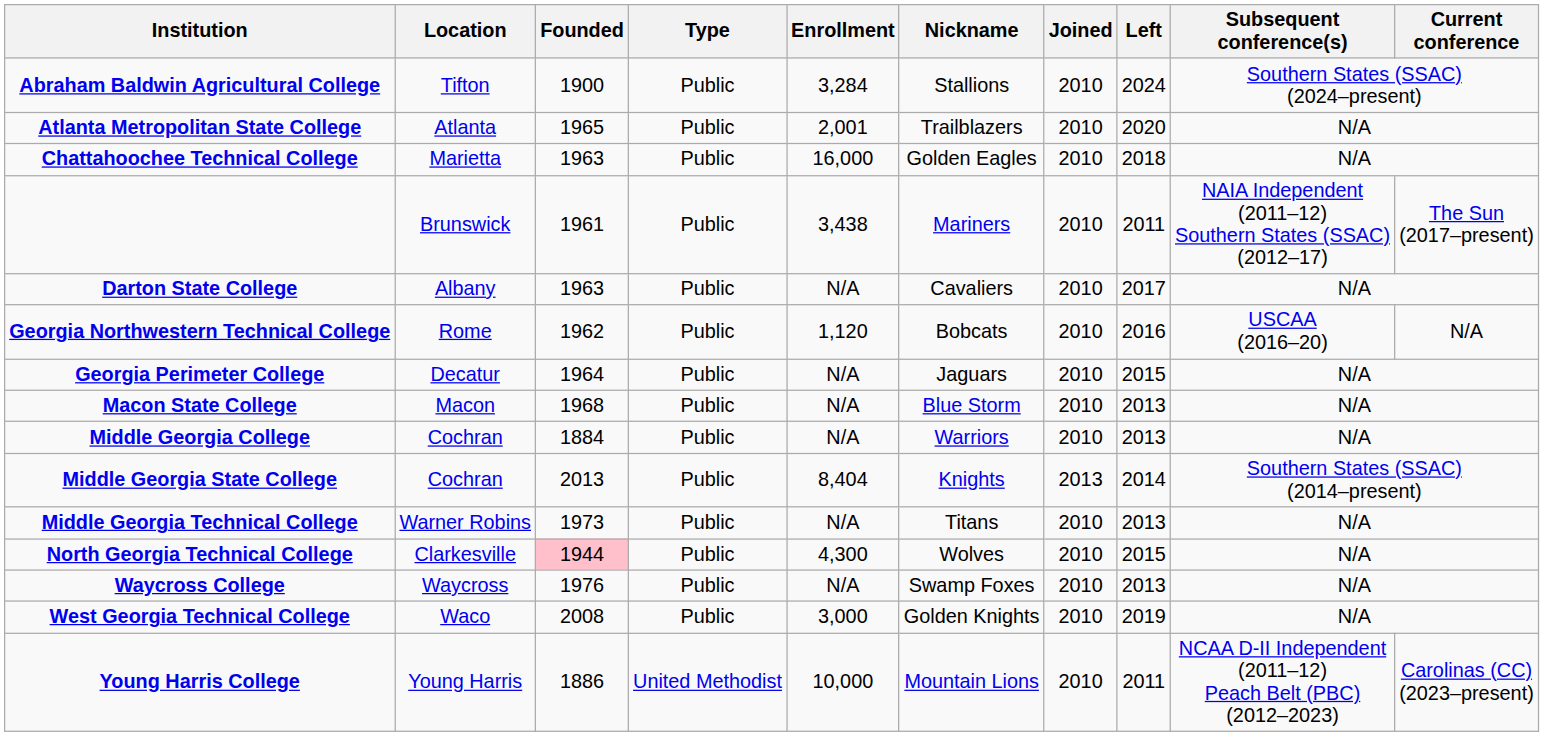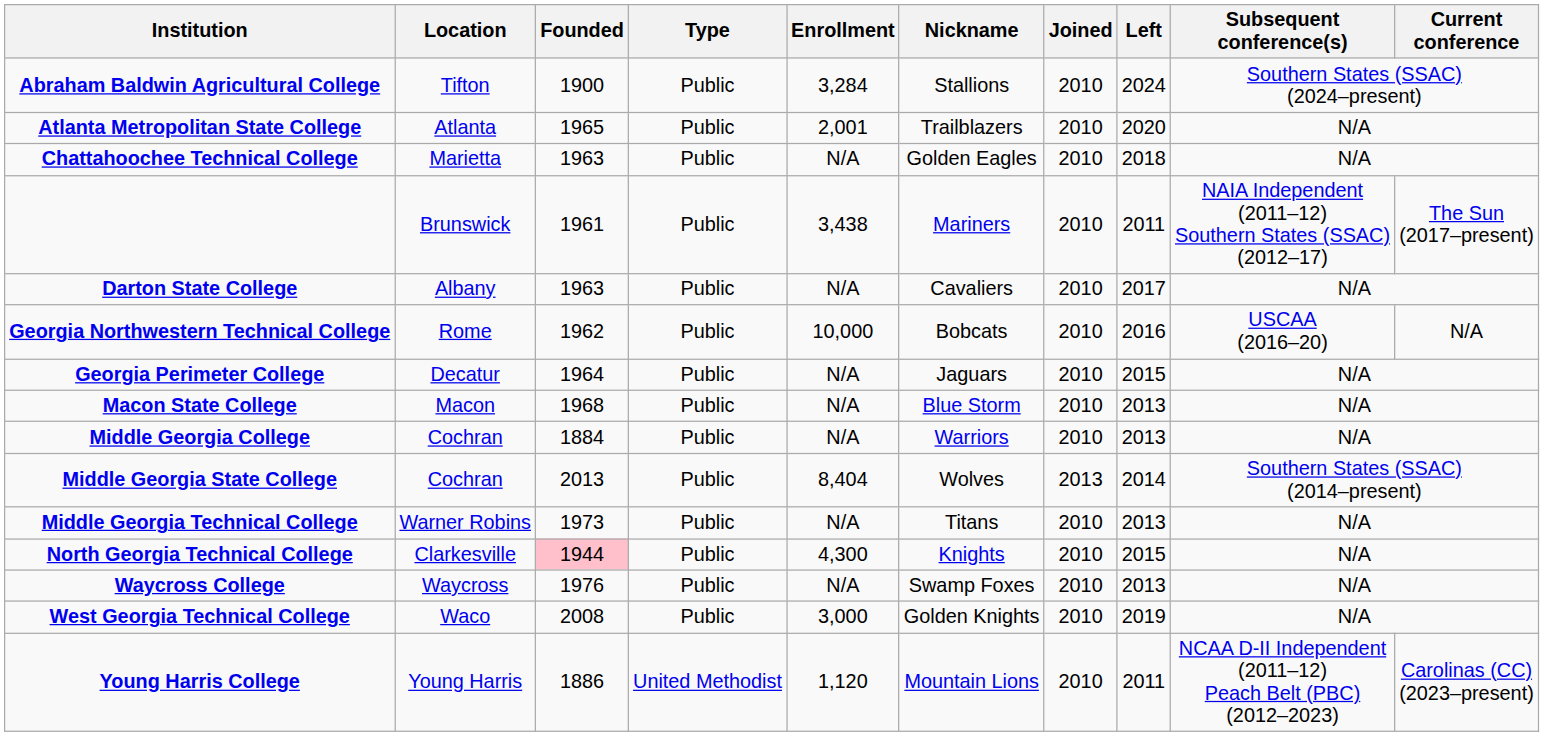Chattahoochee Technical College | Enrollment: 16,000 -> N/A
Georgia Northwestern Technical College | Enrollment: 1,120 -> 10,000
Middle Georgia State College | Nickname: Knights -> Wolves
North Georgia Technical College | Nickname: Wolves -> Knights
Young Harris College | Enrollment: 10,000 -> 1,120
